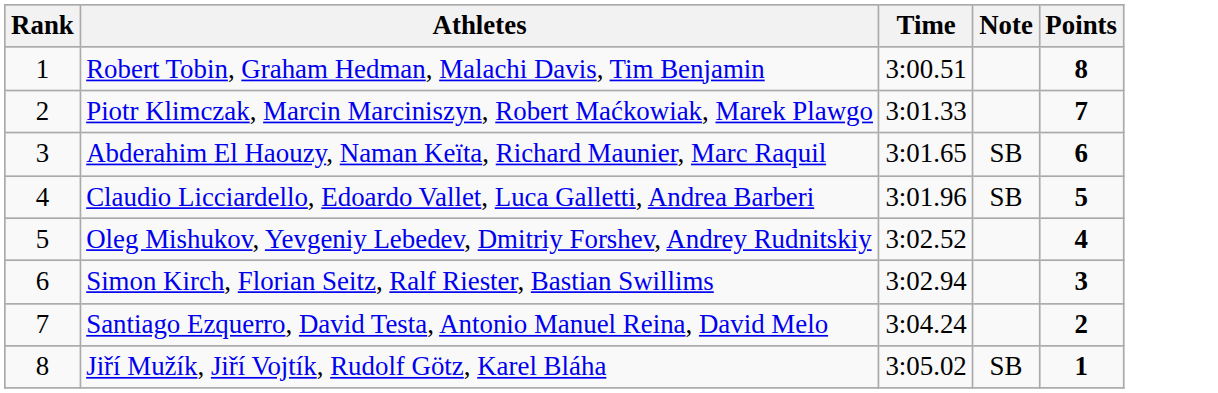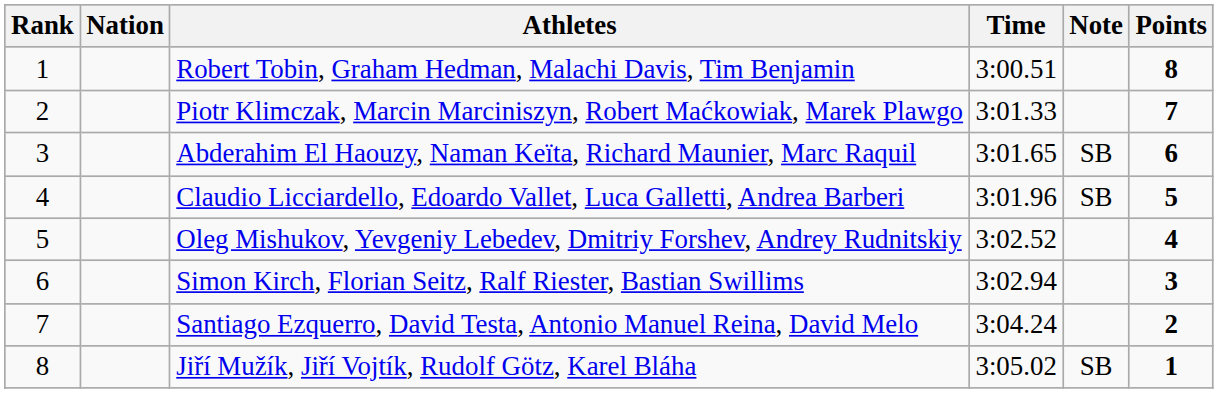+ column: Nation
